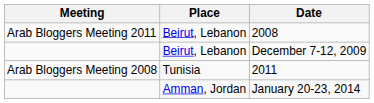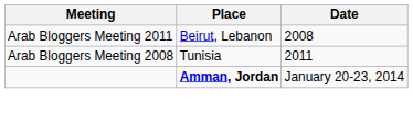- row: Beirut, Lebanon | December 7-12, 2009
January 20-23, 2014 | Place: normal -> bold
